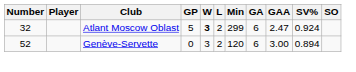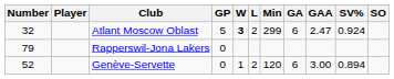+ row: 79 | Rapperswil-Jona Lakers | 0
Genève-Servette | W: 3 -> 1
